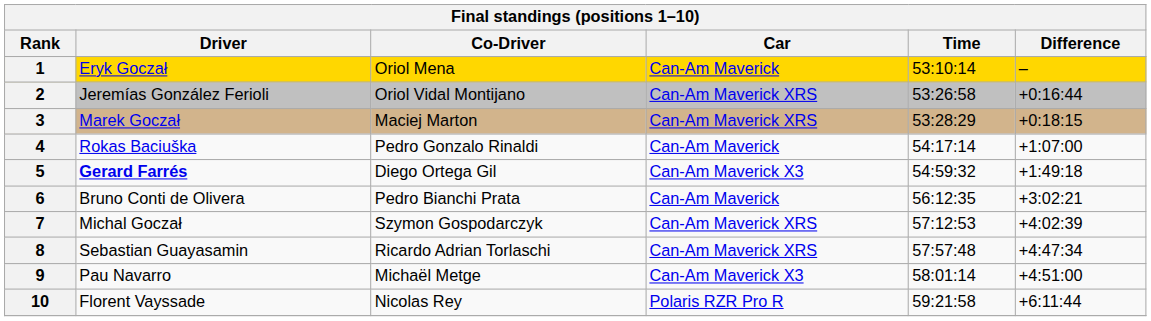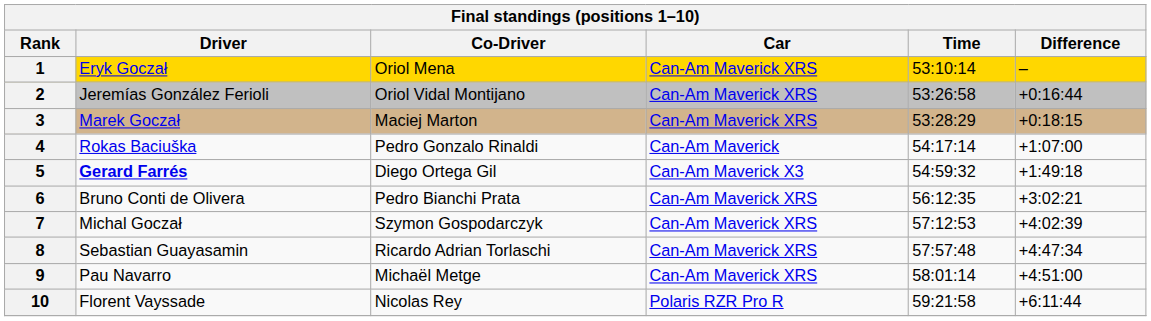1 | Car: Can-Am Maverick -> Can-Am Maverick XRS
6 | Car: Can-Am Maverick -> Can-Am Maverick XRS
9 | Car: Can-Am Maverick X3 -> Can-Am Maverick XRS
